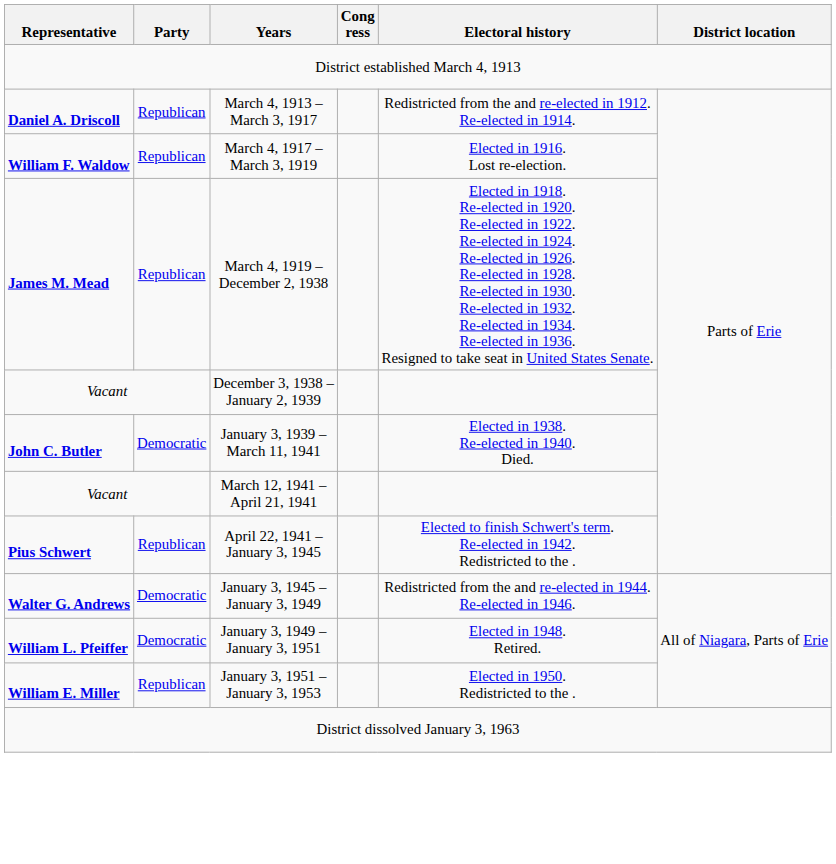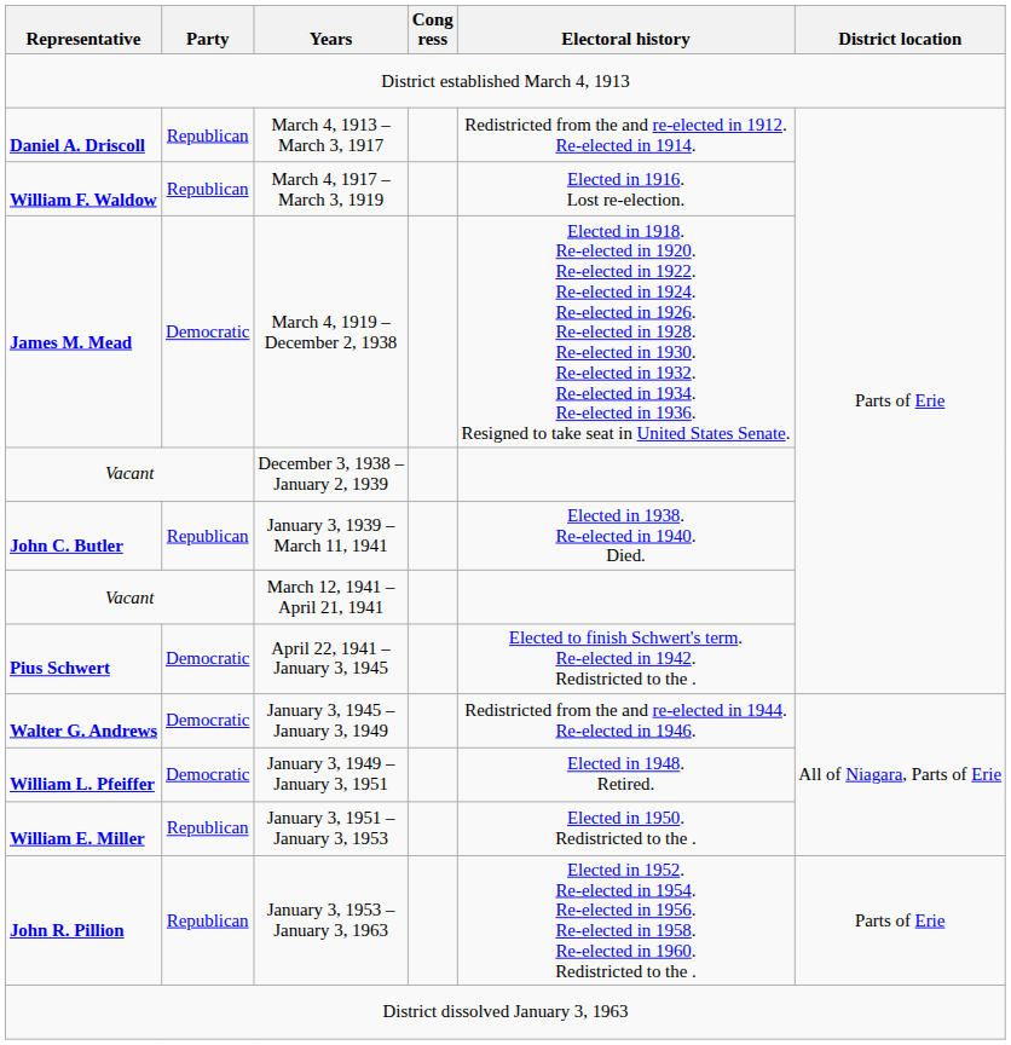March 4, 1919 – December 2, 1938 | Party: Republican -> Democratic
January 3, 1939 – March 11, 1941 | Party: Democratic -> Republican
April 22, 1941 – January 3, 1945 | Party: Republican -> Democratic
+ row: John R. Pillion | Republican | January 3, 1953 – January 3, 1963 | Elected in 1952. Re-elected in 1954. Re-elected in 1956. Re-elected in 1958. Re-elected in 1960. Redistricted to the . | Parts of Erie
